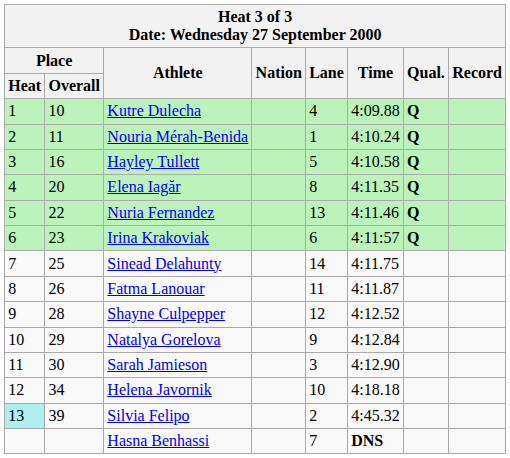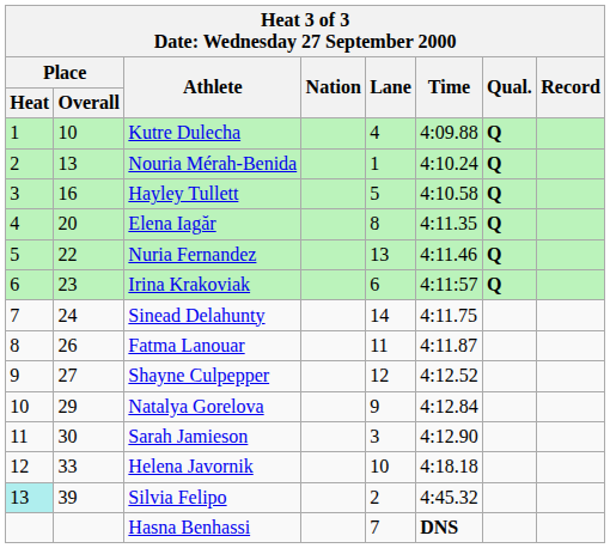Nouria Mérah-Benida | Place / Overall: 11 -> 13
Sinead Delahunty | Place / Overall: 25 -> 24
Shayne Culpepper | Place / Overall: 28 -> 27
Helena Javornik | Place / Overall: 34 -> 33
